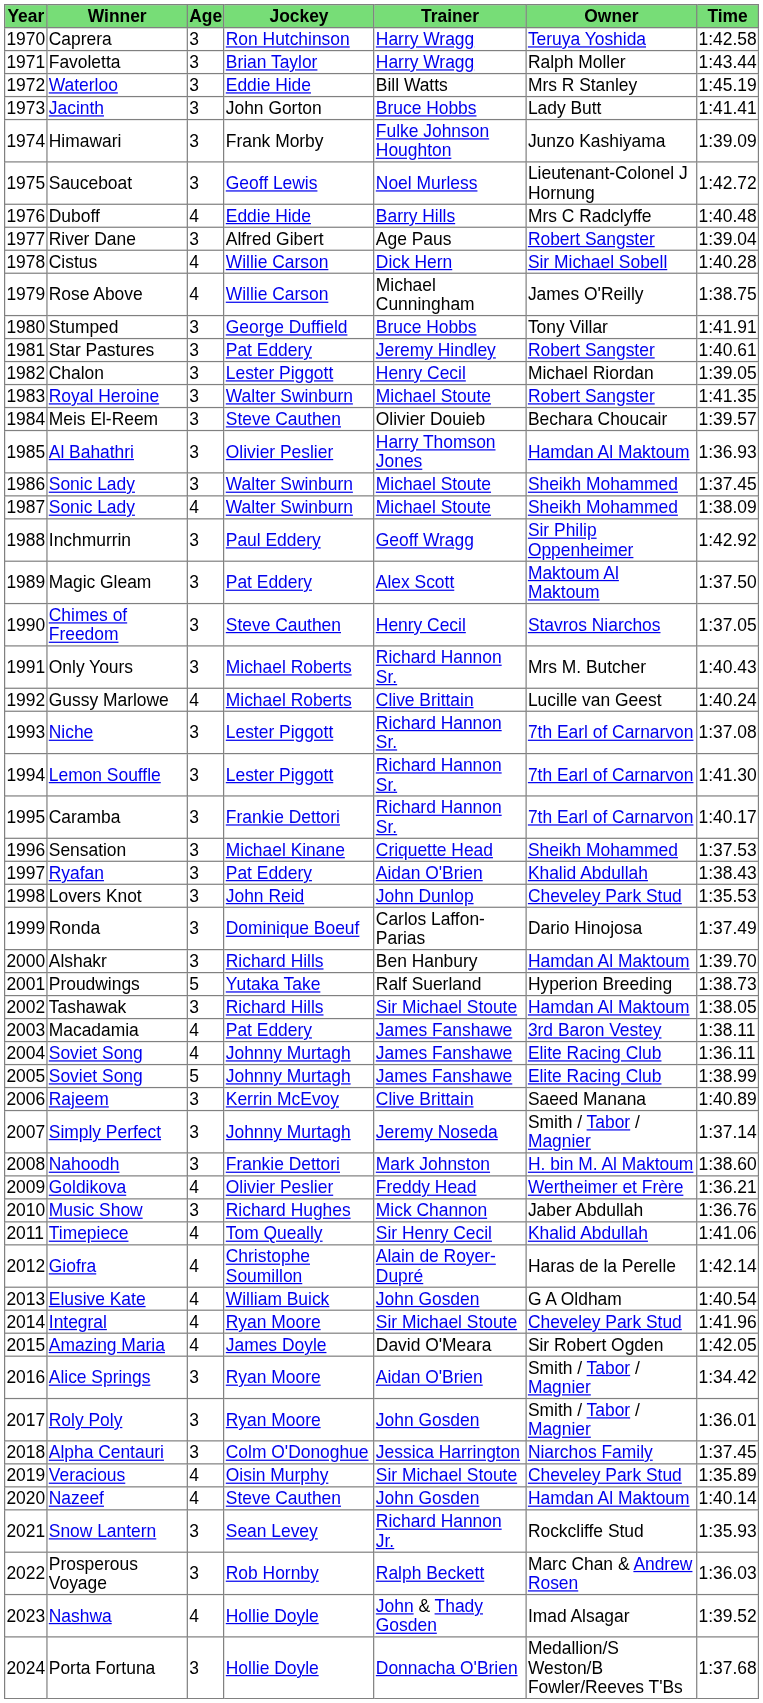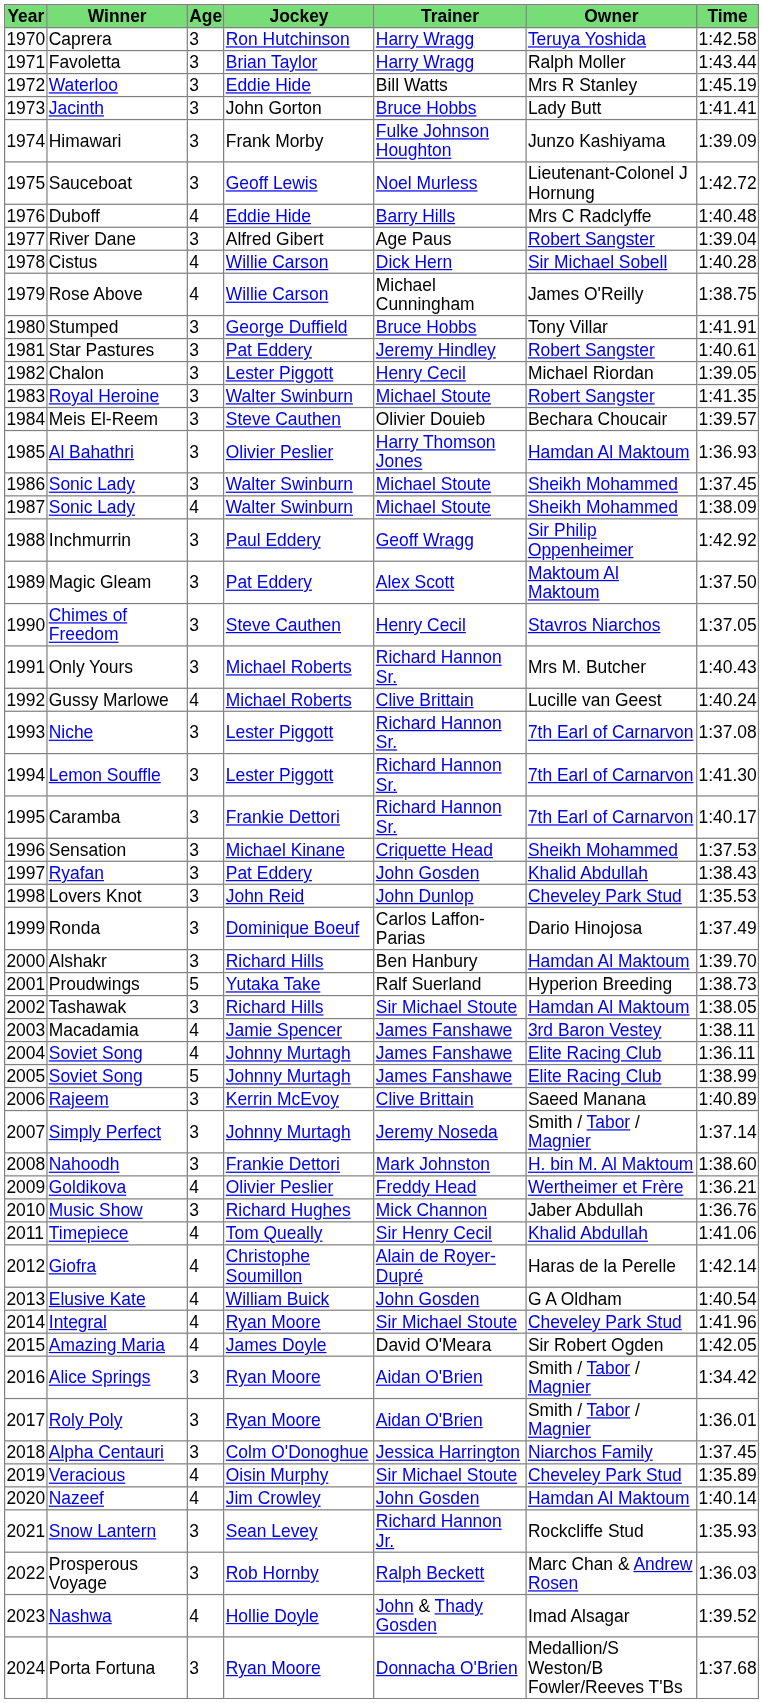Ryafan | Trainer: Aidan O'Brien -> John Gosden
Macadamia | Jockey: Pat Eddery -> Jamie Spencer
Roly Poly | Trainer: John Gosden -> Aidan O'Brien
Nazeef | Jockey: Steve Cauthen -> Jim Crowley
Porta Fortuna | Jockey: Hollie Doyle -> Ryan Moore
